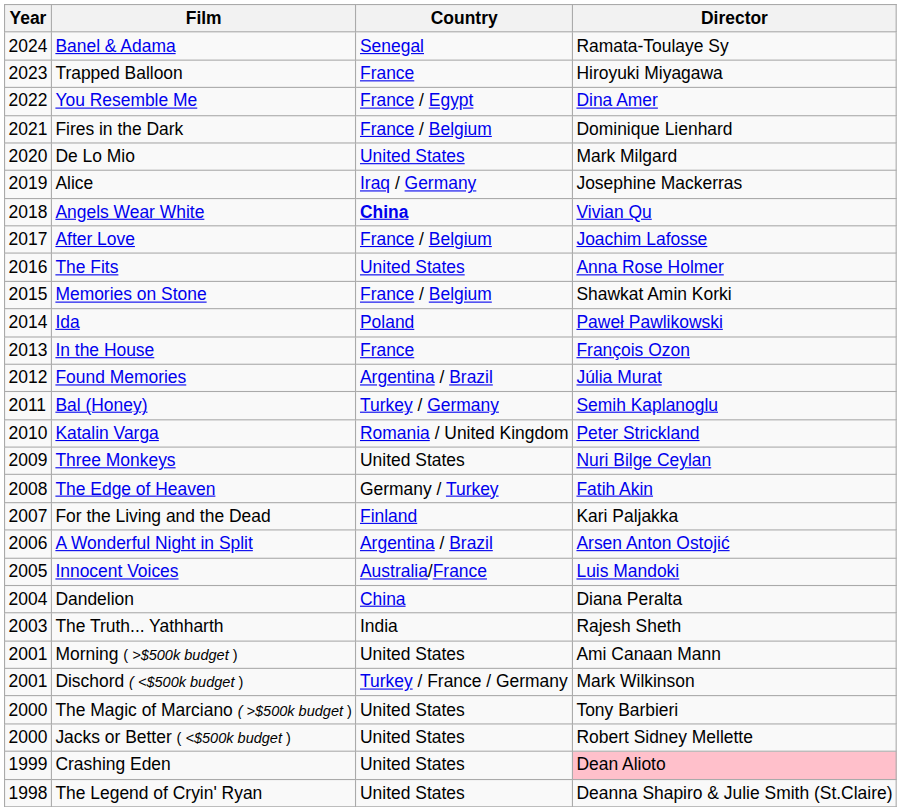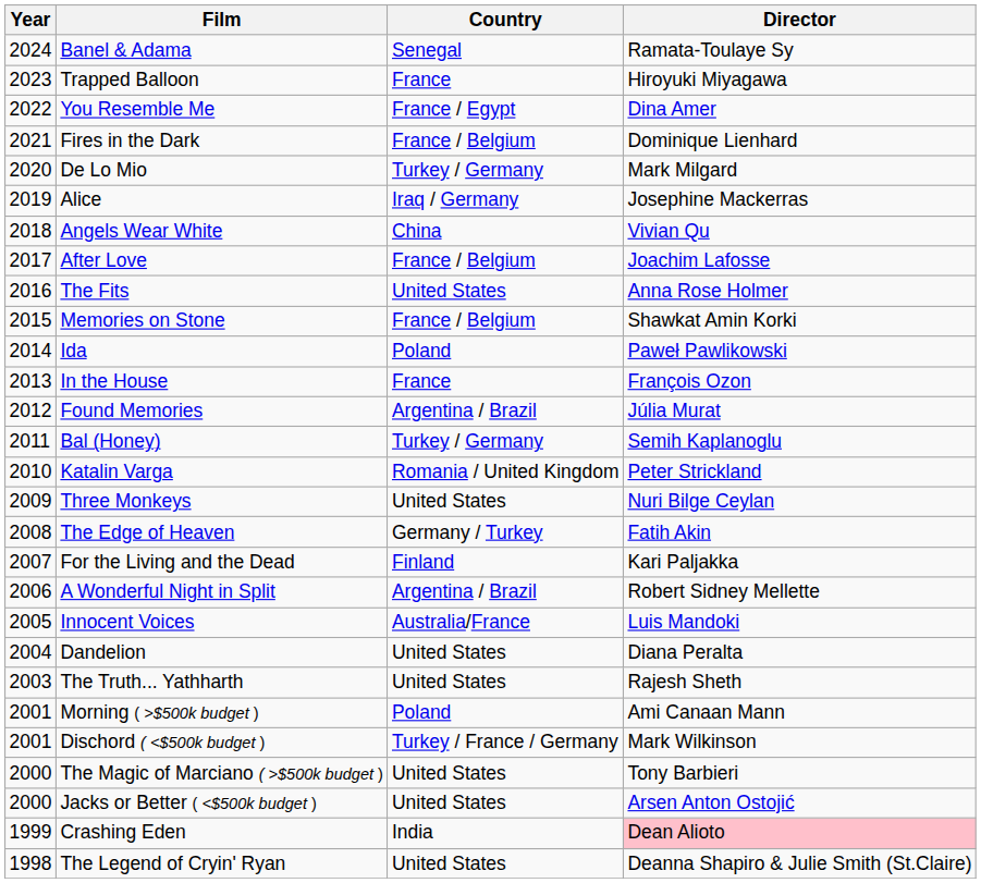De Lo Mio | Country: United States -> Turkey / Germany
Angels Wear White | Country: bold -> normal
A Wonderful Night in Split | Director: Arsen Anton Ostojić -> Robert Sidney Mellette
Dandelion | Country: China -> United States
The Truth... Yathharth | Country: India -> United States
Morning ( >$500k budget ) | Country: United States -> Poland
Jacks or Better ( <$500k budget ) | Director: Robert Sidney Mellette -> Arsen Anton Ostojić
Crashing Eden | Country: United States -> India
